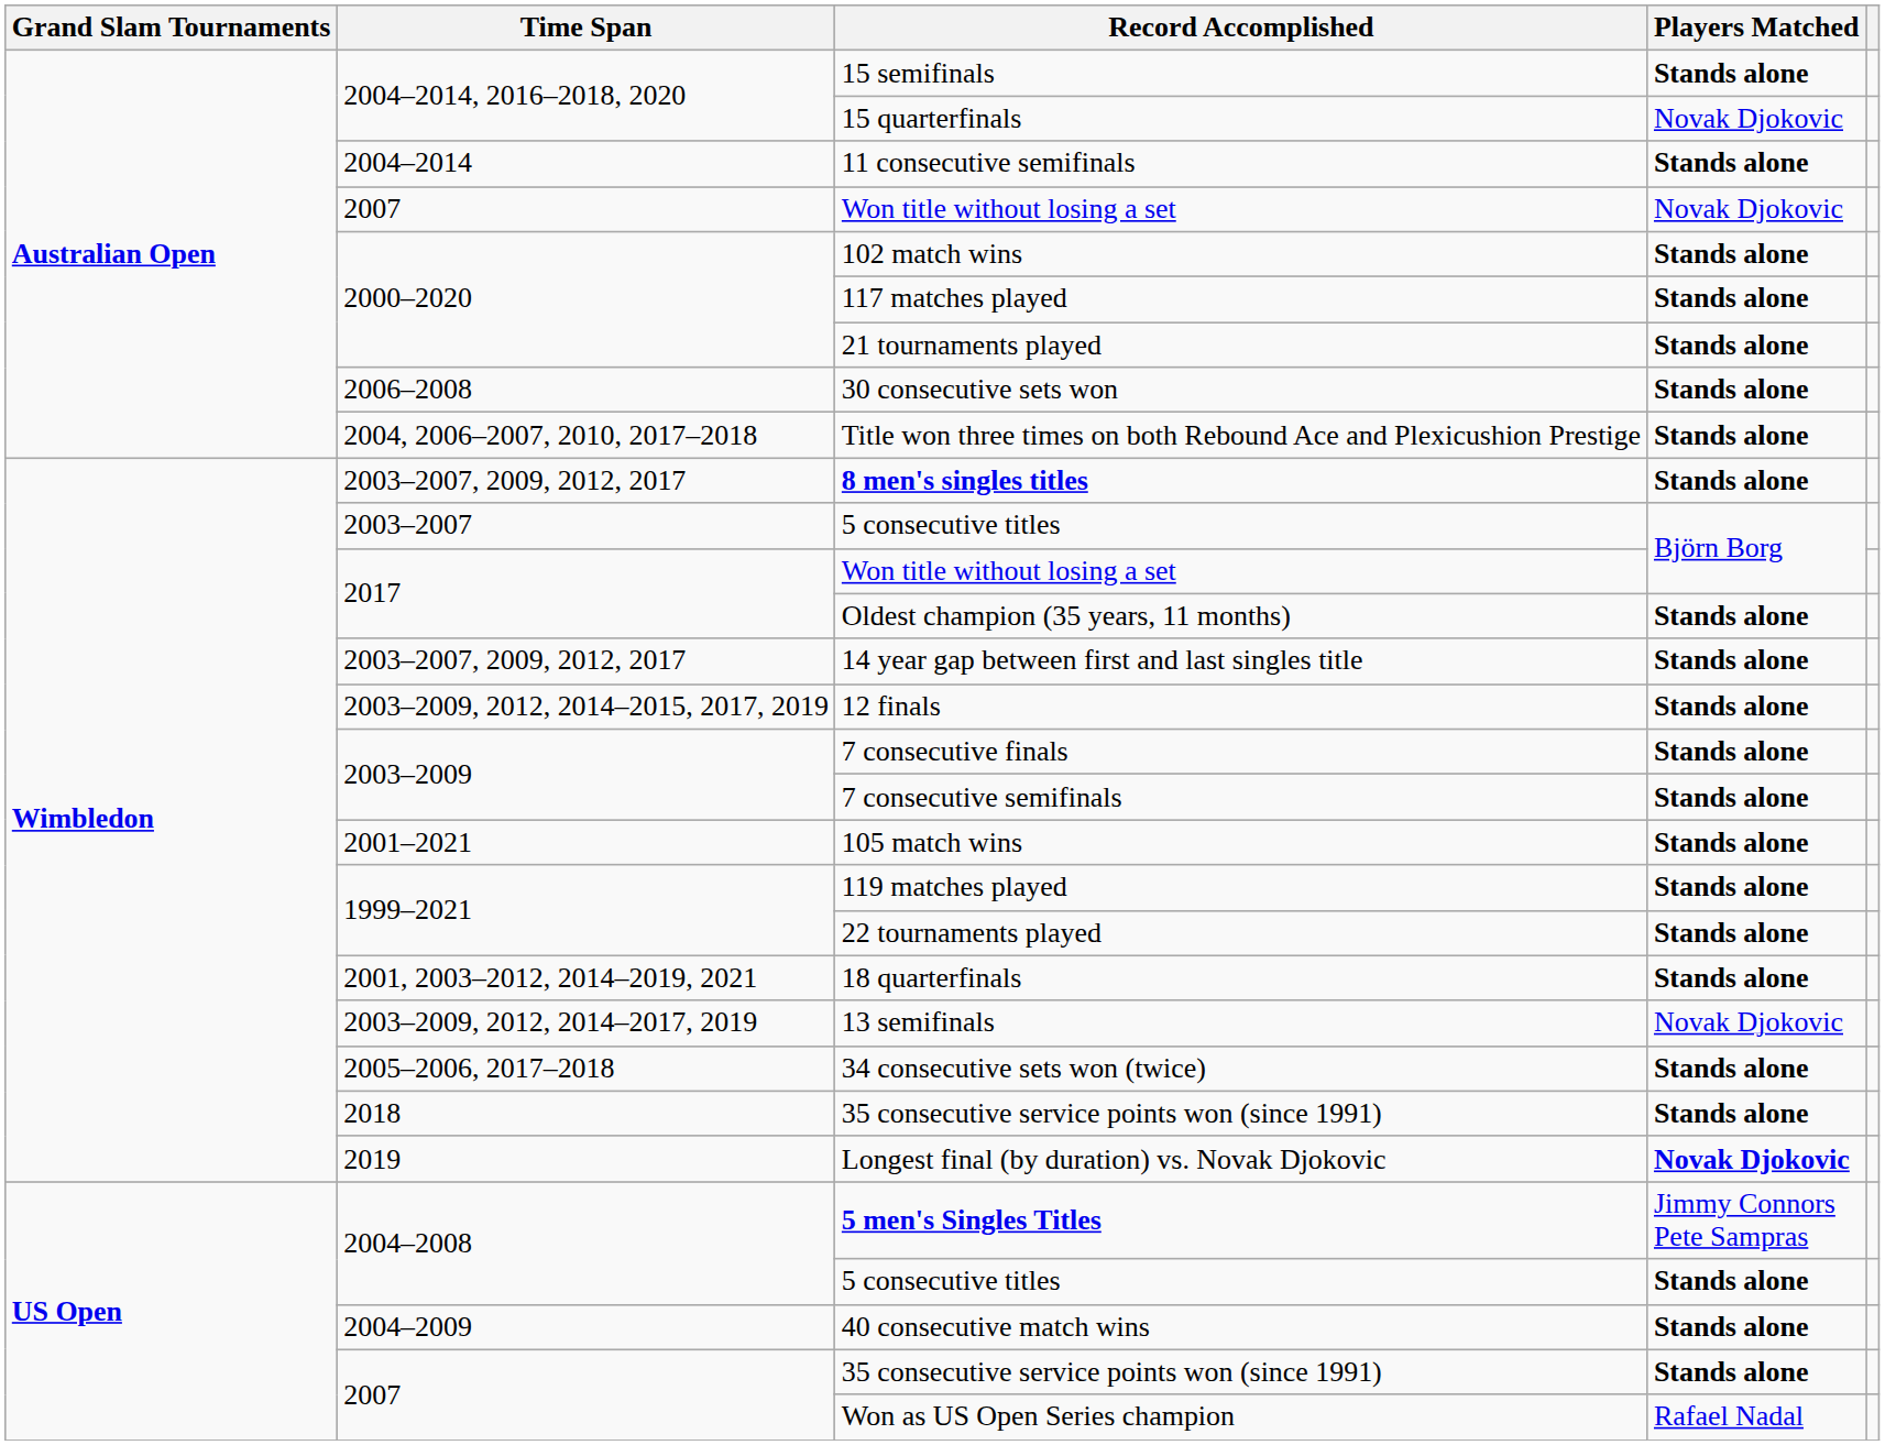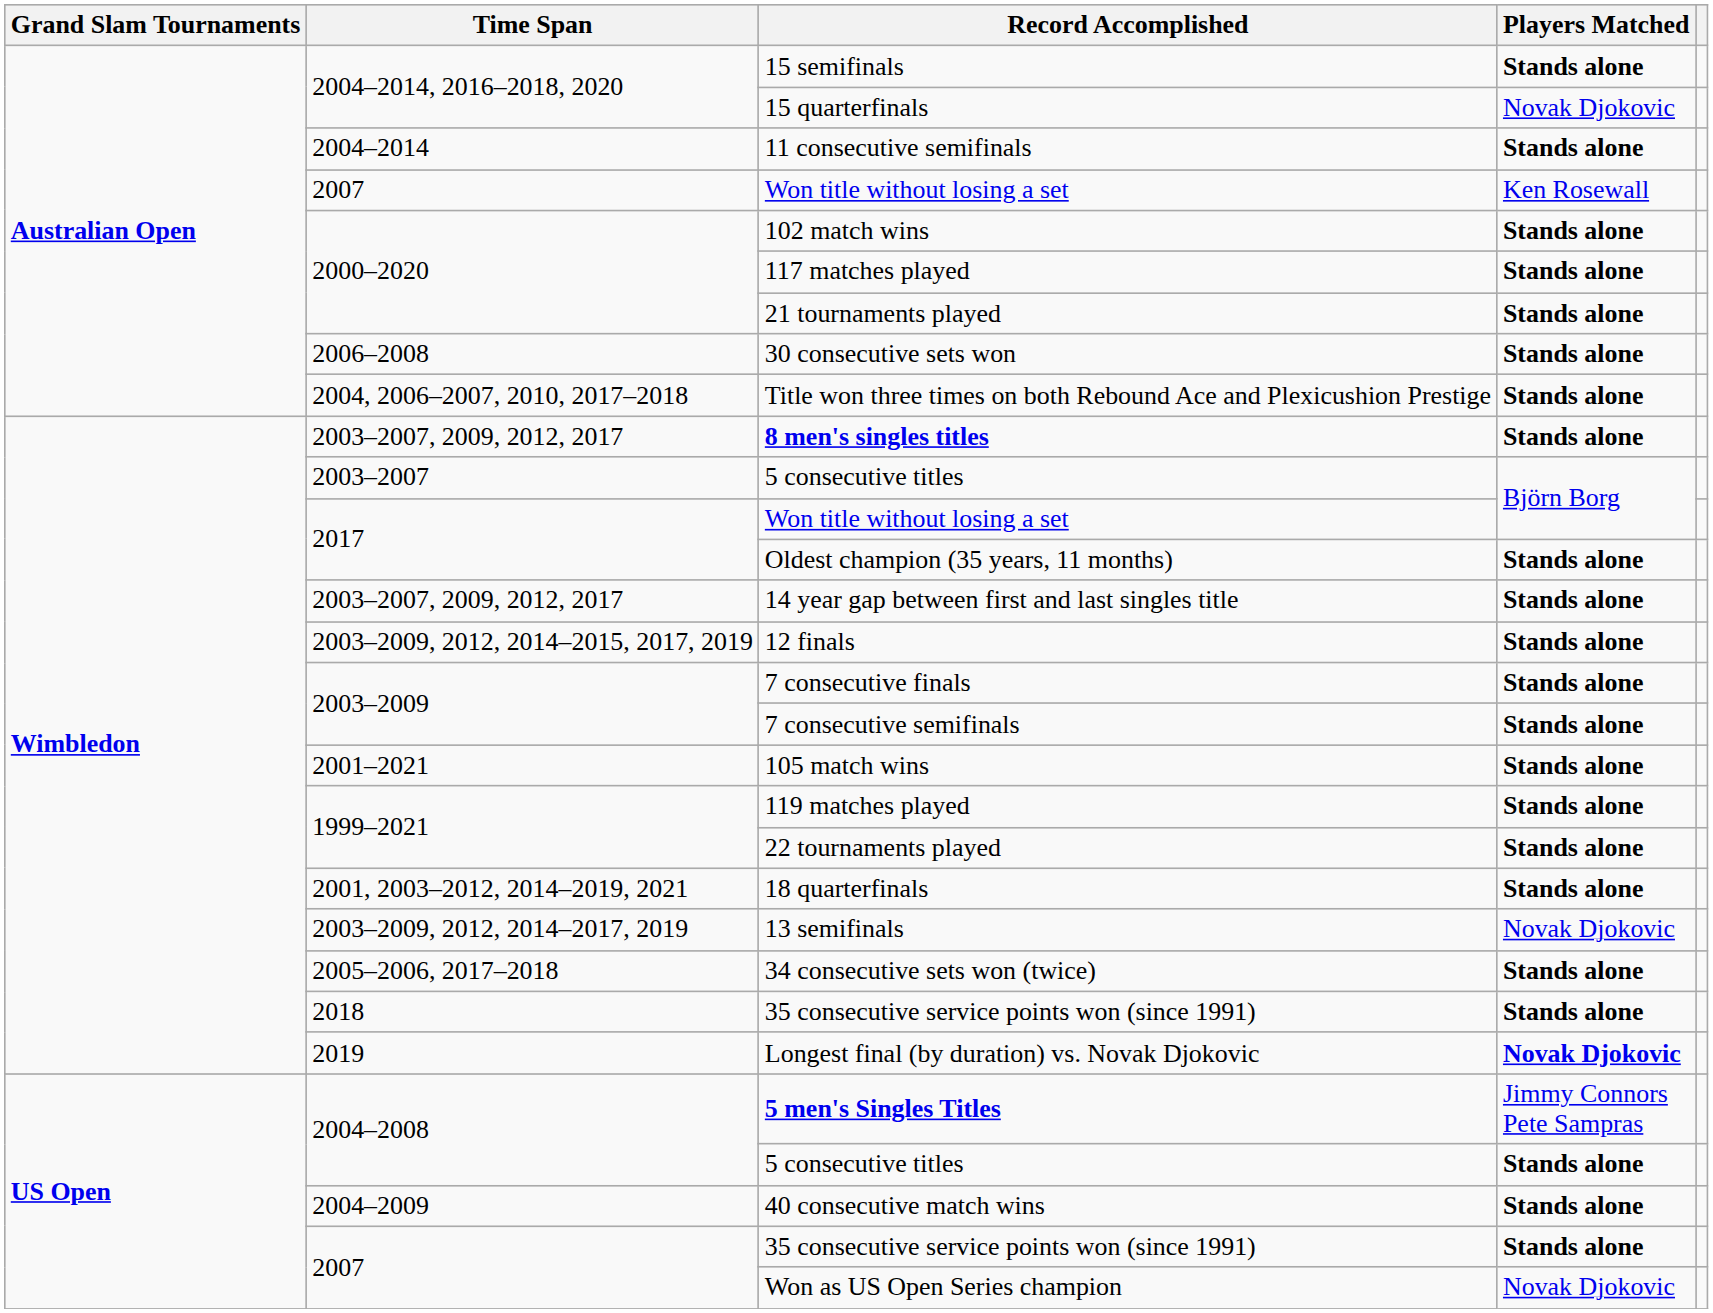2007 / Won title without losing a set | Players Matched: Novak Djokovic -> Ken Rosewall
Won as US Open Series champion | Players Matched: Rafael Nadal -> Novak Djokovic
